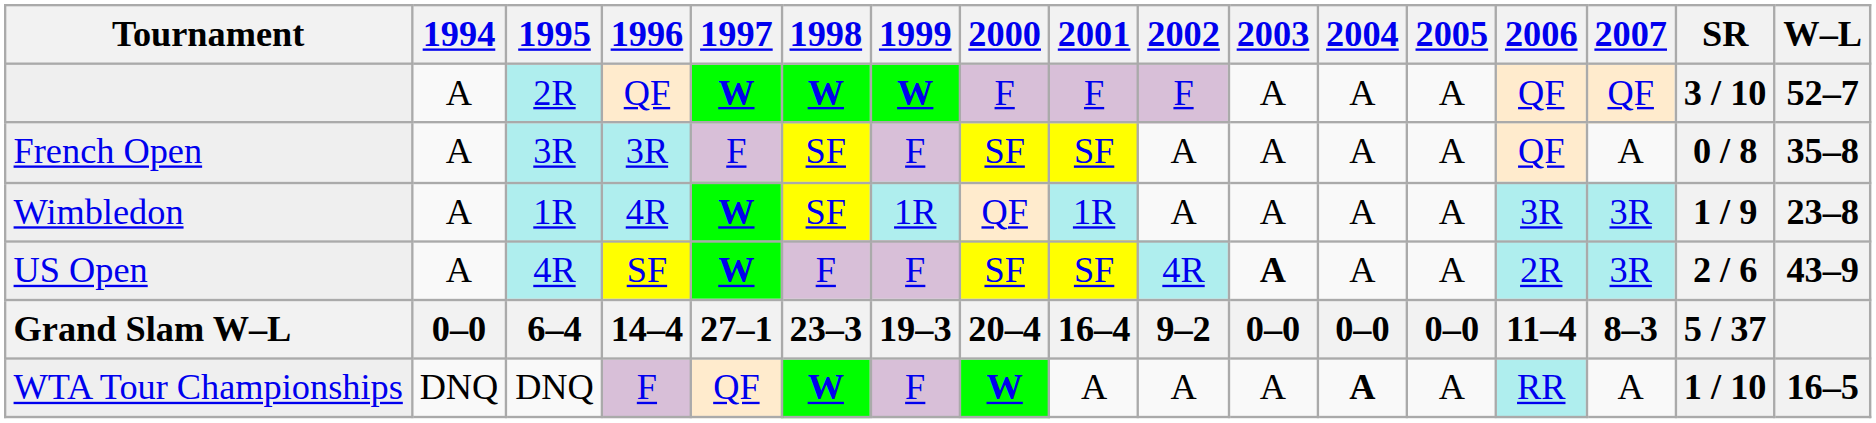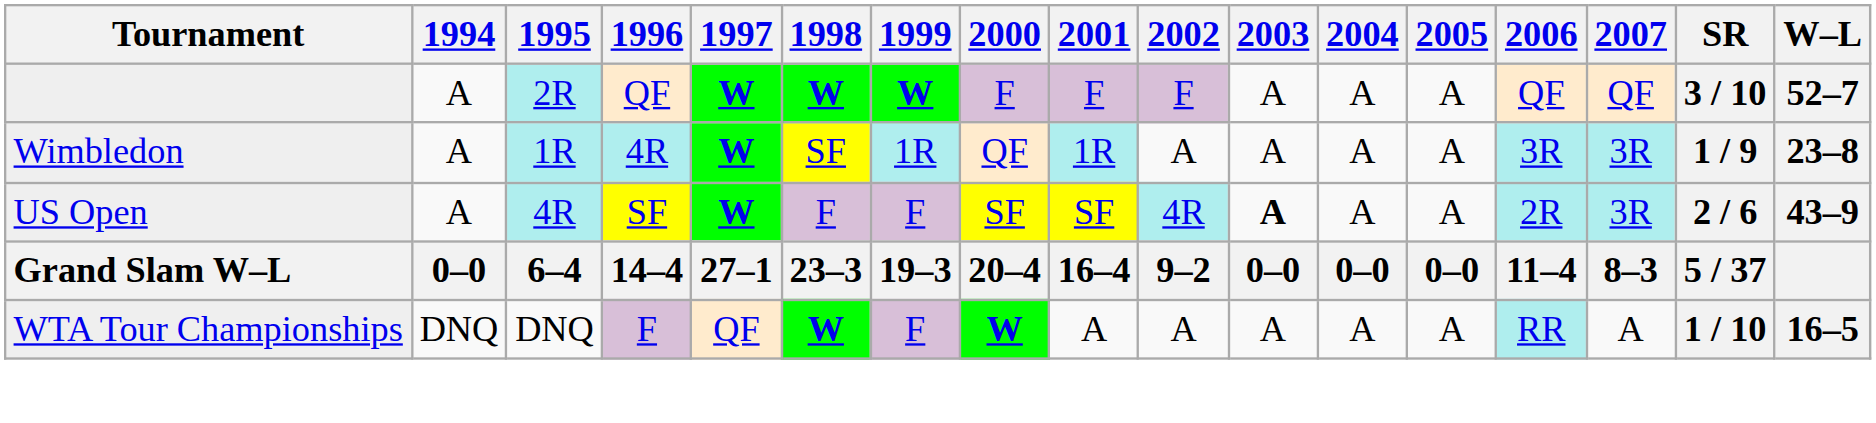- row: French Open | A | 3R | 3R | F | SF | F | SF | SF | A | A | A | A | QF | A | 0 / 8 | 35–8
WTA Tour Championships | 2004: bold -> normal
